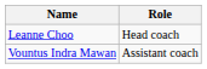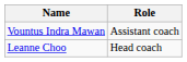rows swapped: Leanne Choo <-> Vountus Indra Mawan
